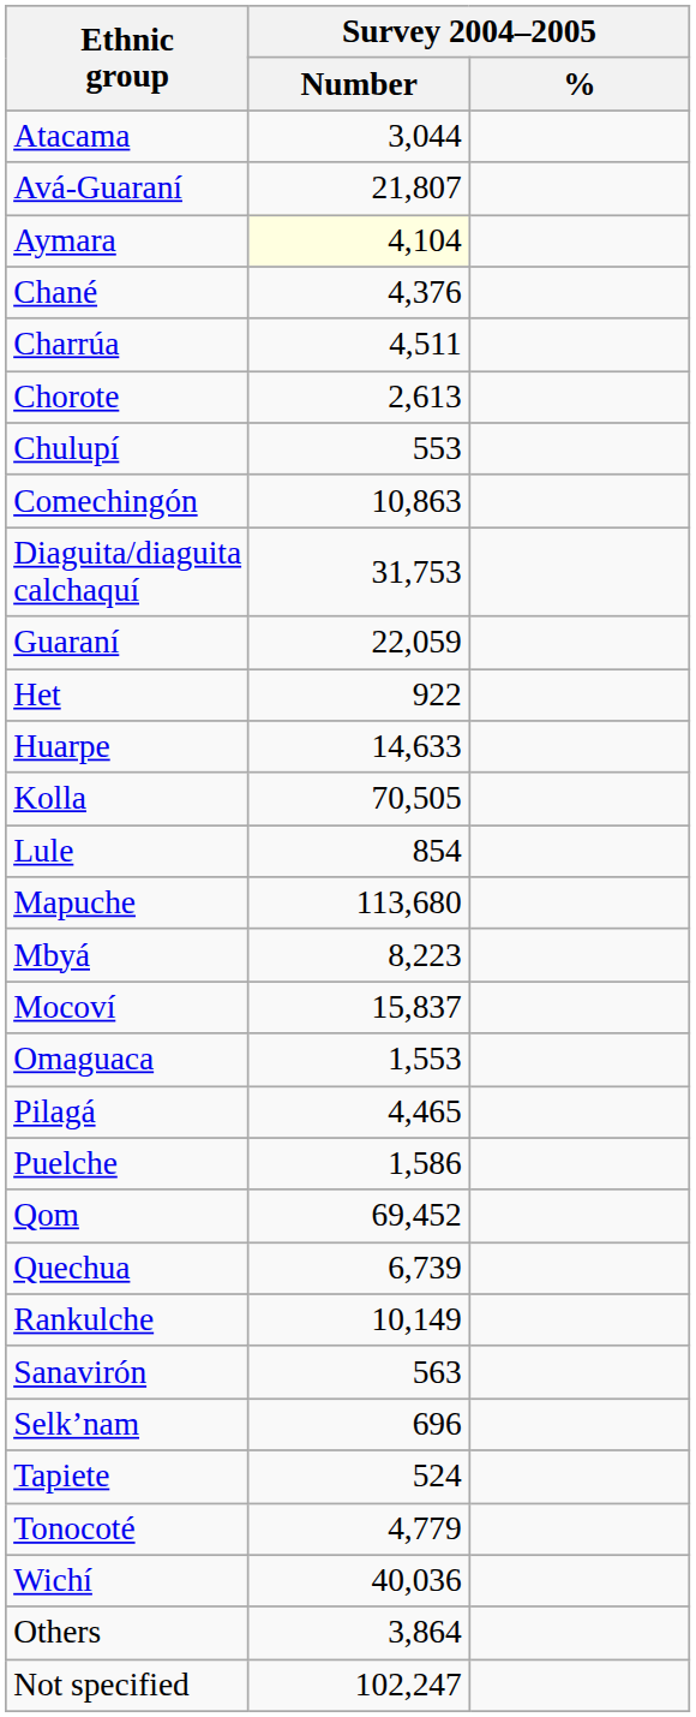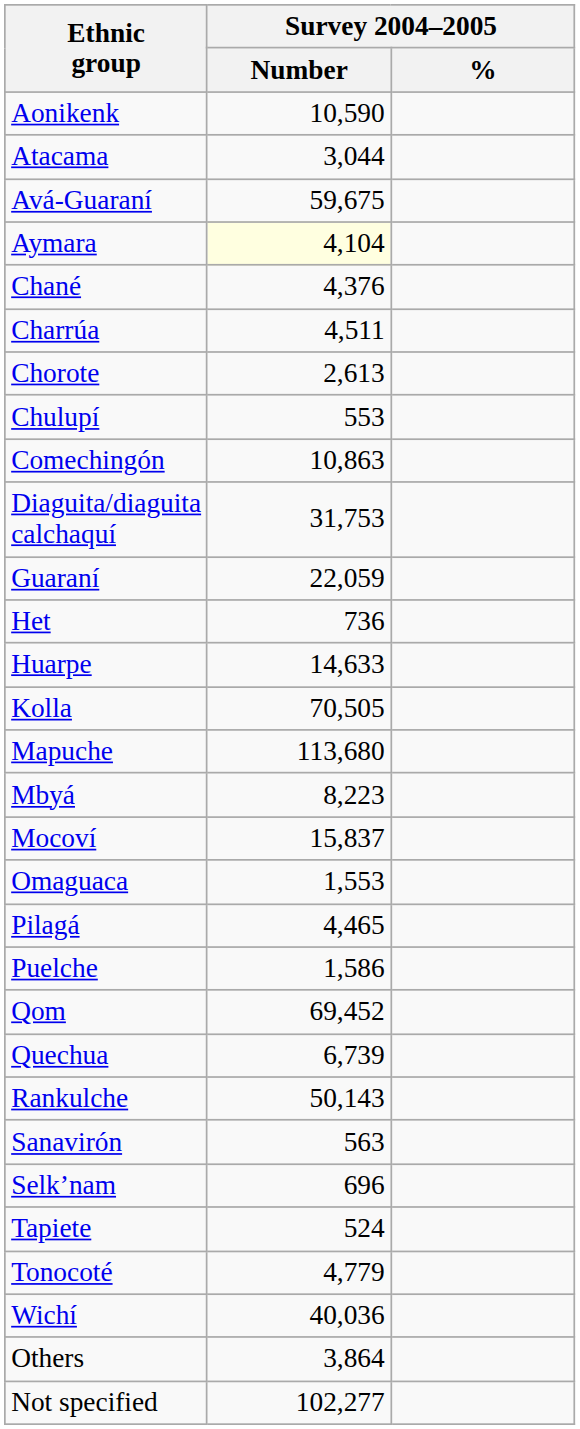+ row: Aonikenk | 10,590
Avá-Guaraní | Survey 2004–2005 / Number: 21,807 -> 59,675
Het | Survey 2004–2005 / Number: 922 -> 736
- row: Lule | 854
Rankulche | Survey 2004–2005 / Number: 10,149 -> 50,143
Not specified | Survey 2004–2005 / Number: 102,247 -> 102,277
